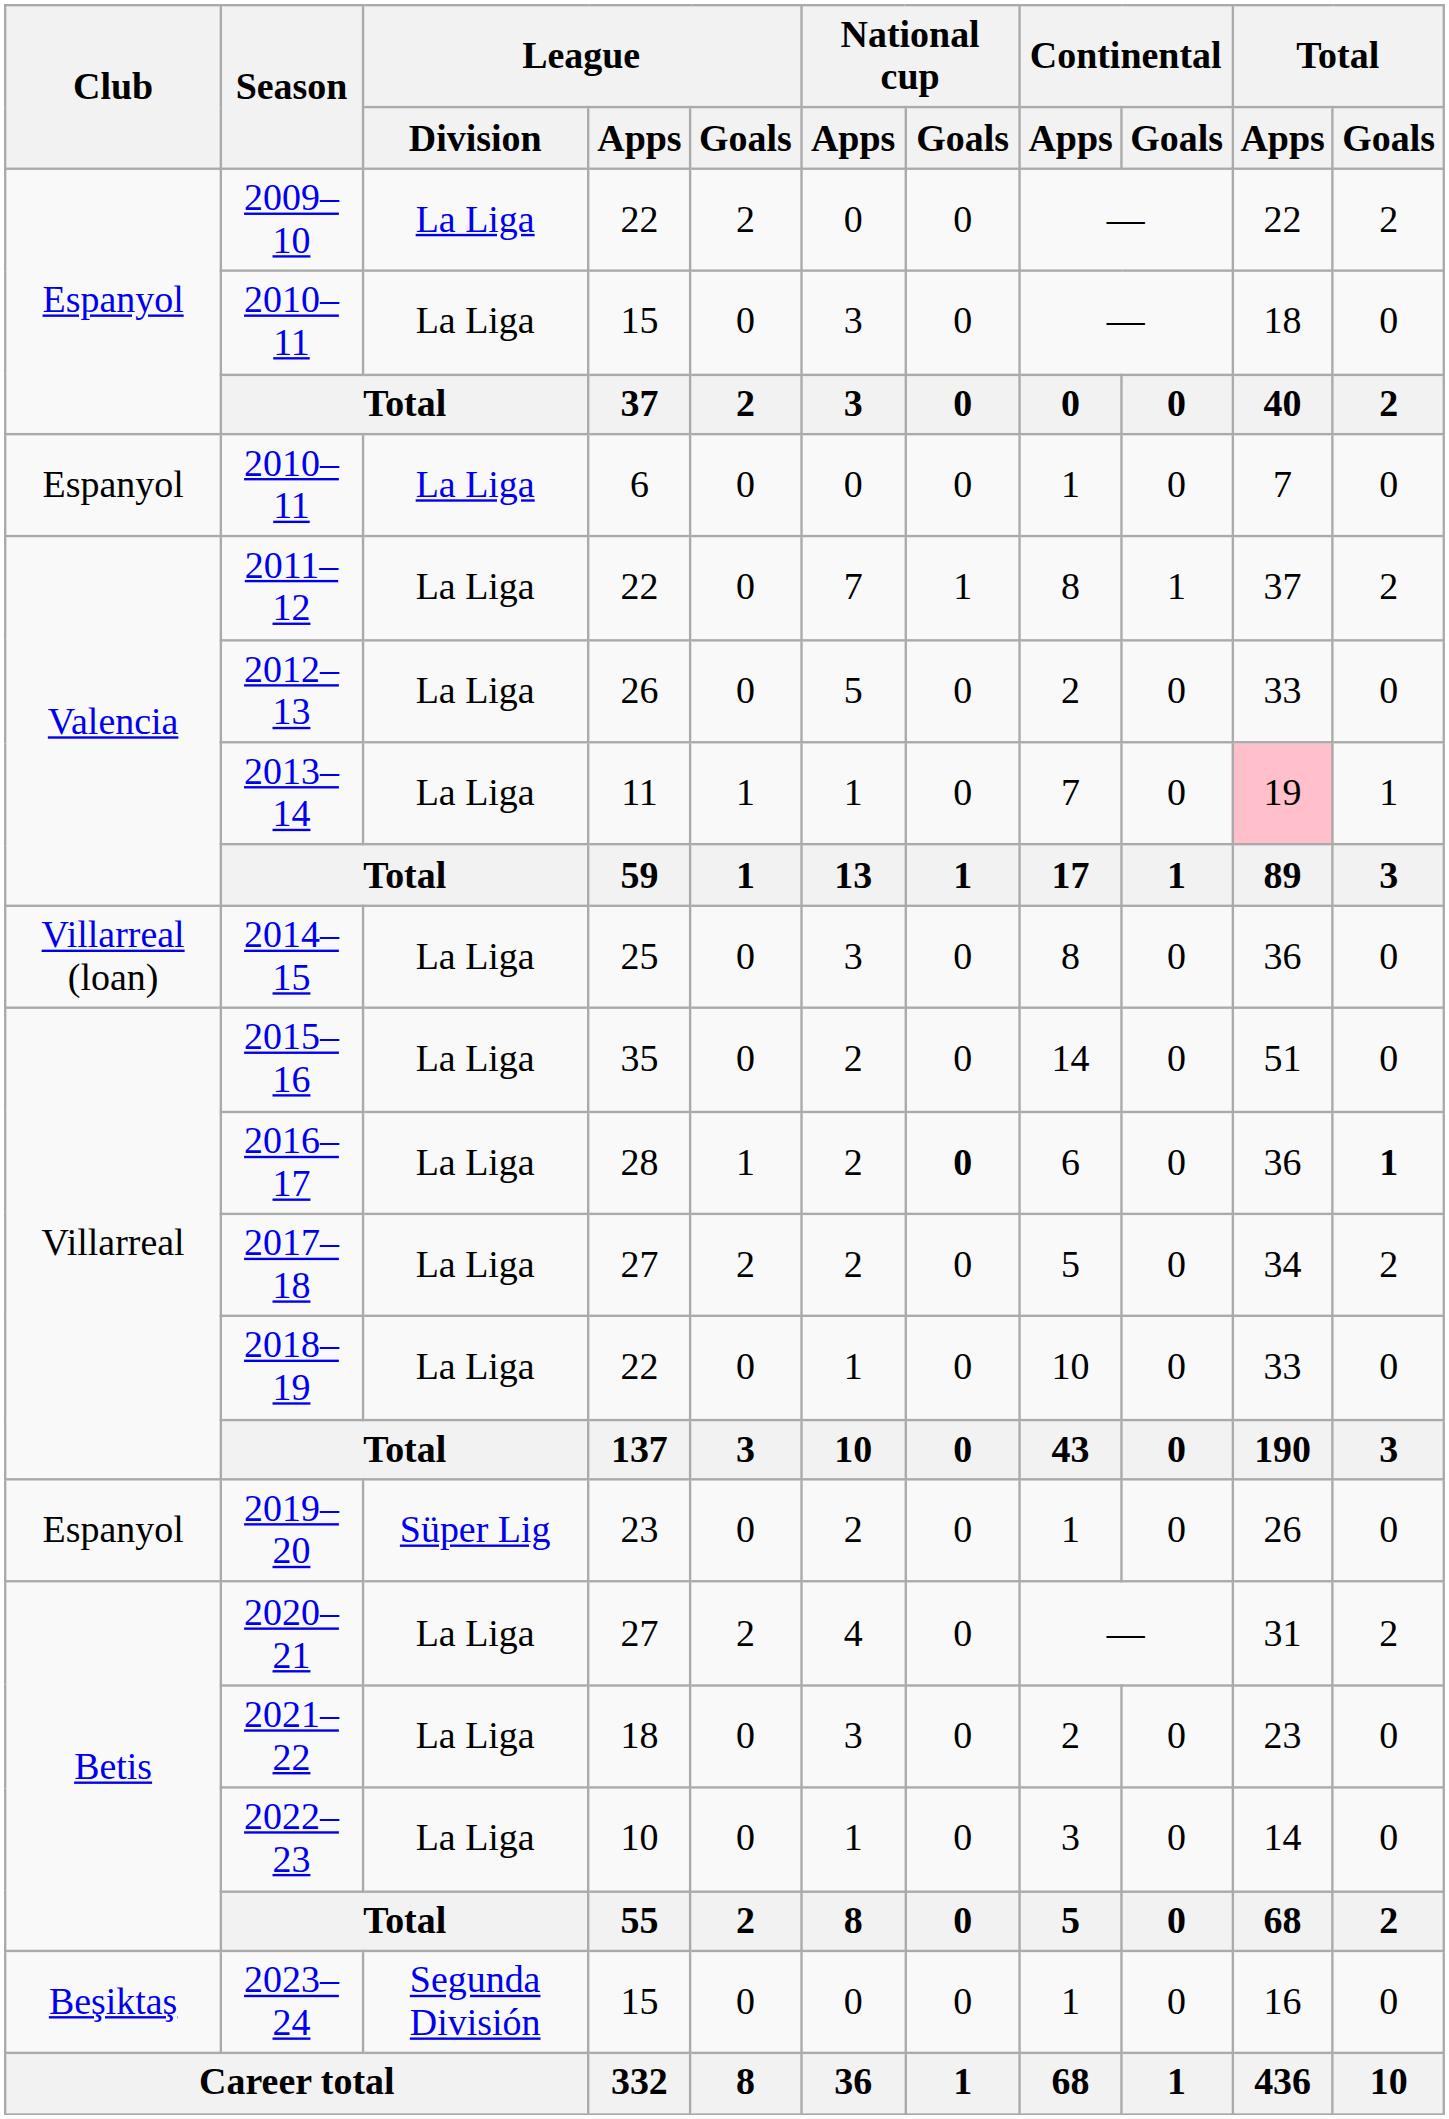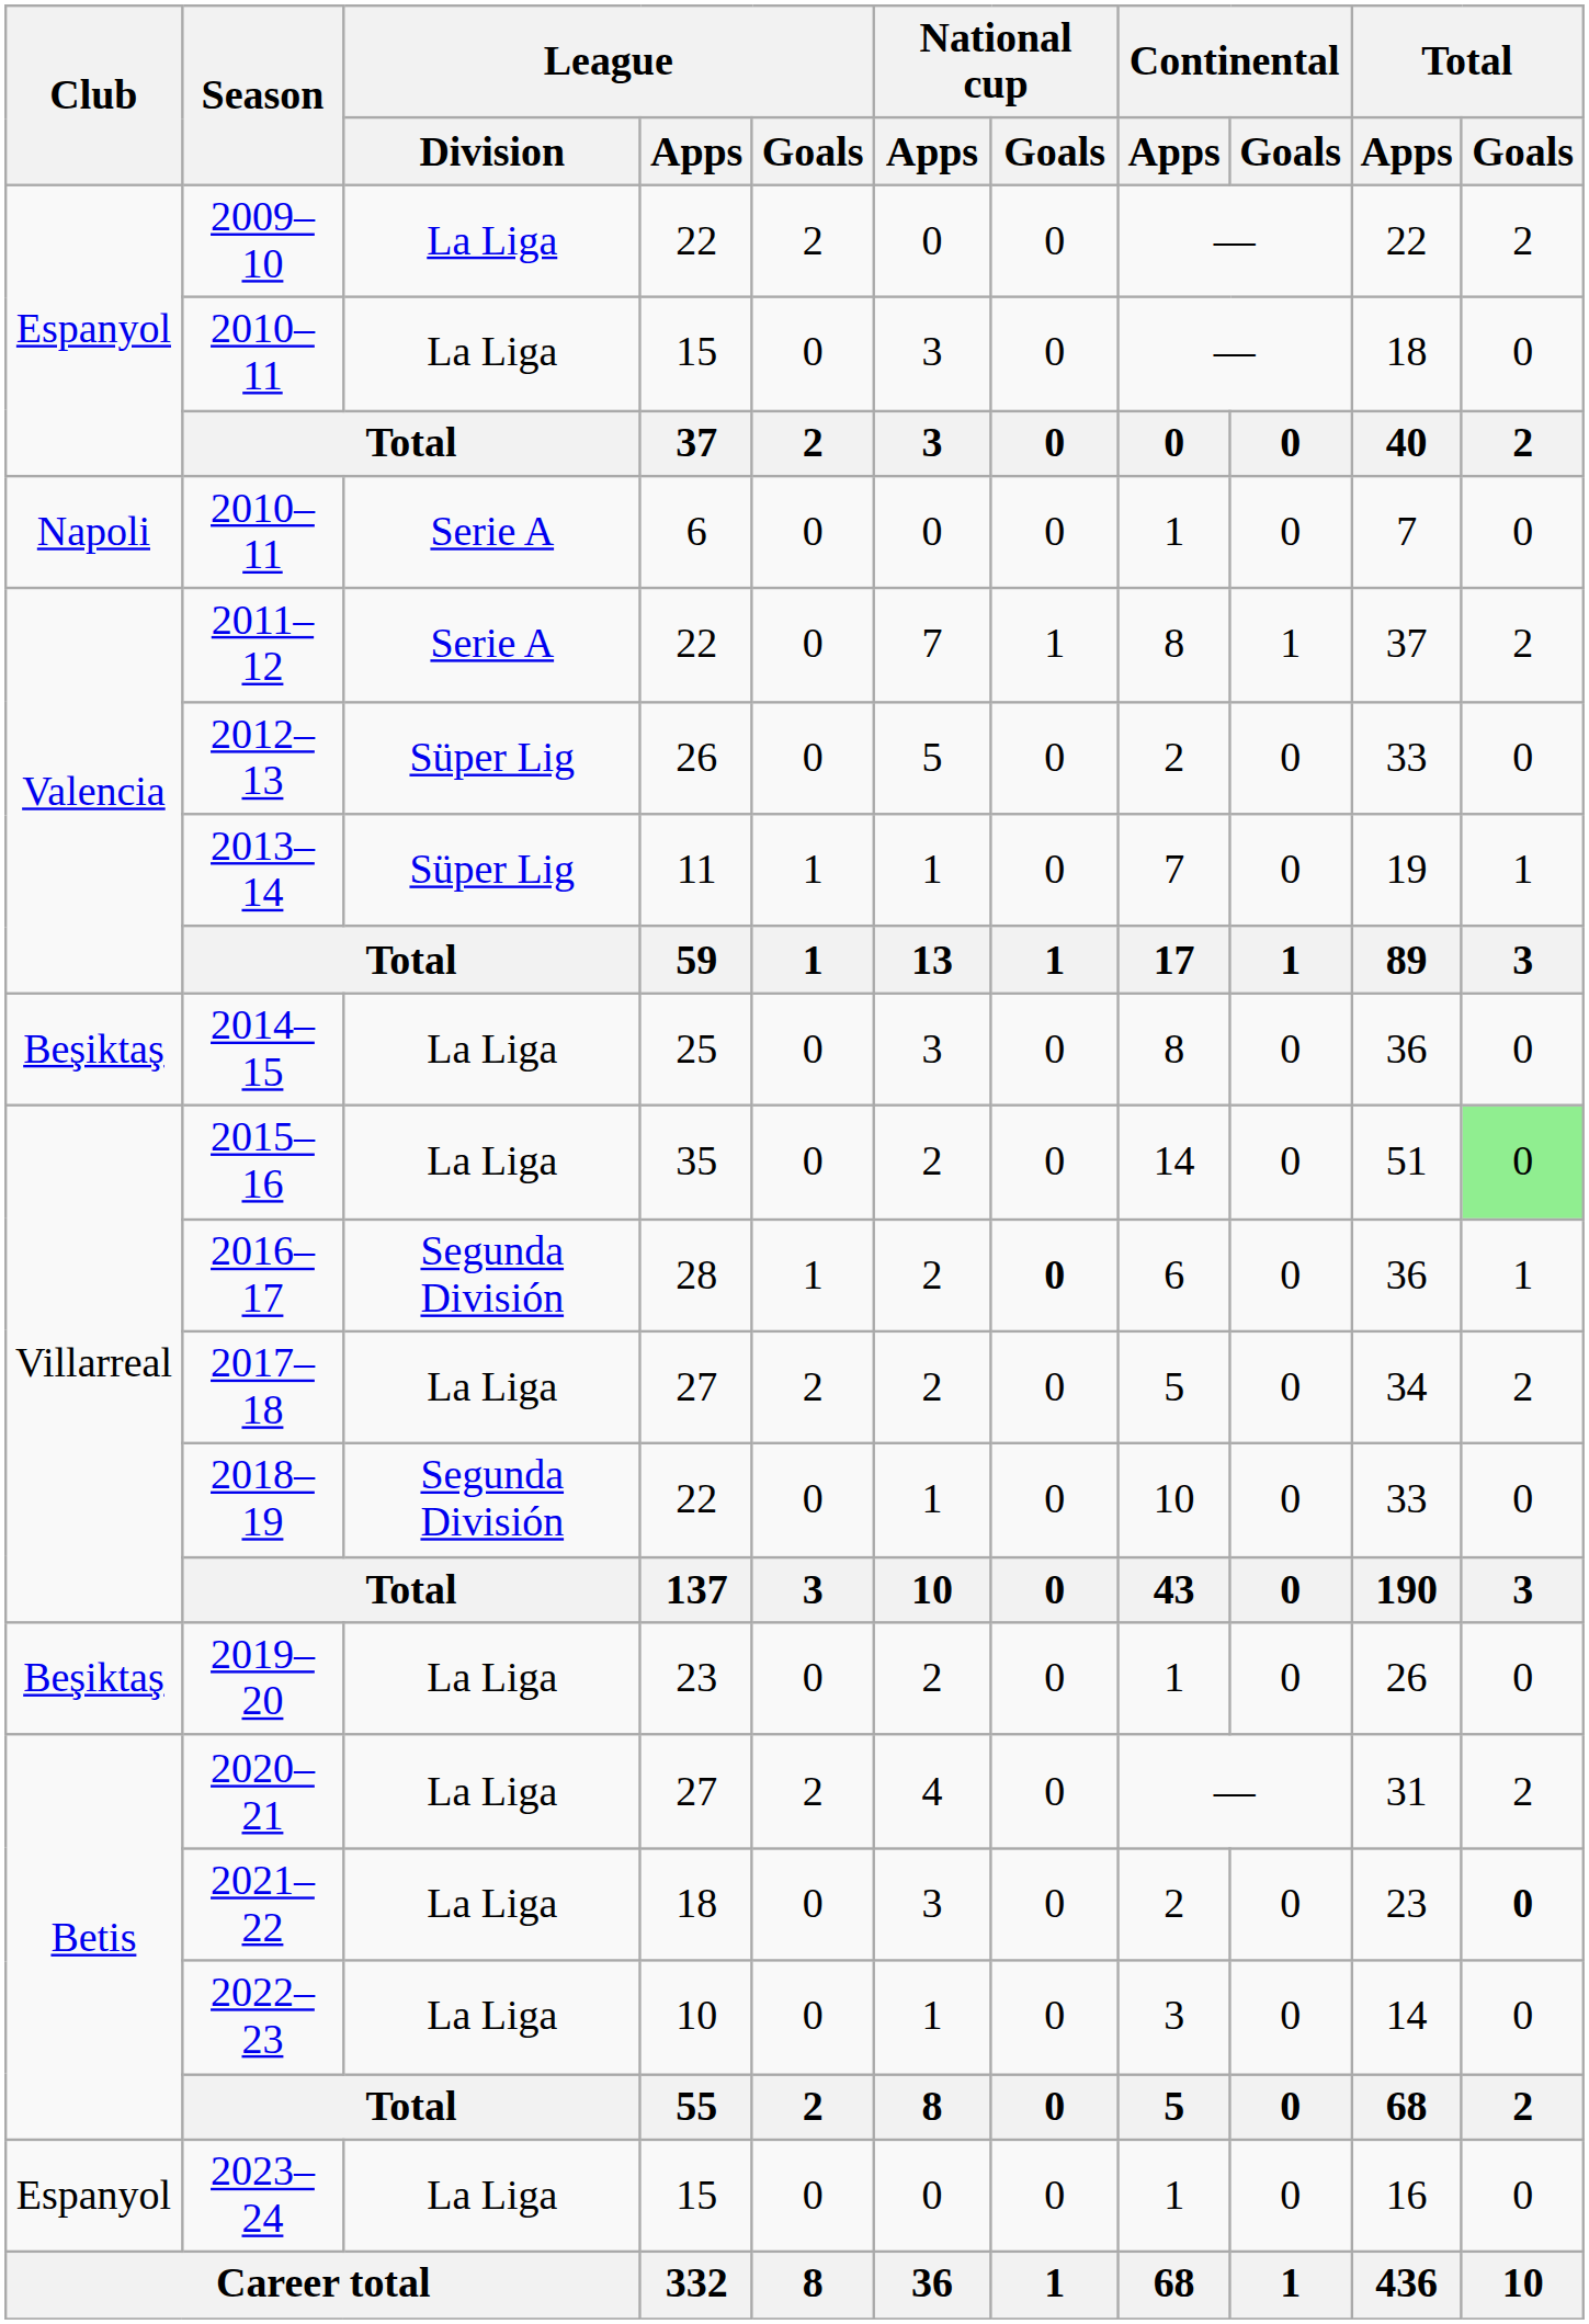2010–11 / 6 | Club: Espanyol -> Napoli
2010–11 / 6 | League / Division: La Liga -> Serie A
2011–12 | League / Division: La Liga -> Serie A
2012–13 | League / Division: La Liga -> Süper Lig
2013–14 | League / Division: La Liga -> Süper Lig
2013–14 | Total / Apps: pink background -> no background
2014–15 | Club: Villarreal (loan) -> Beşiktaş
2015–16 | Total / Goals: no background -> lightgreen background
2016–17 | League / Division: La Liga -> Segunda División
2016–17 | Total / Goals: bold -> normal
2018–19 | League / Division: La Liga -> Segunda División
2019–20 | Club: Espanyol -> Beşiktaş
2019–20 | League / Division: Süper Lig -> La Liga
2021–22 | Total / Goals: normal -> bold
2023–24 | Club: Beşiktaş -> Espanyol
2023–24 | League / Division: Segunda División -> La Liga
